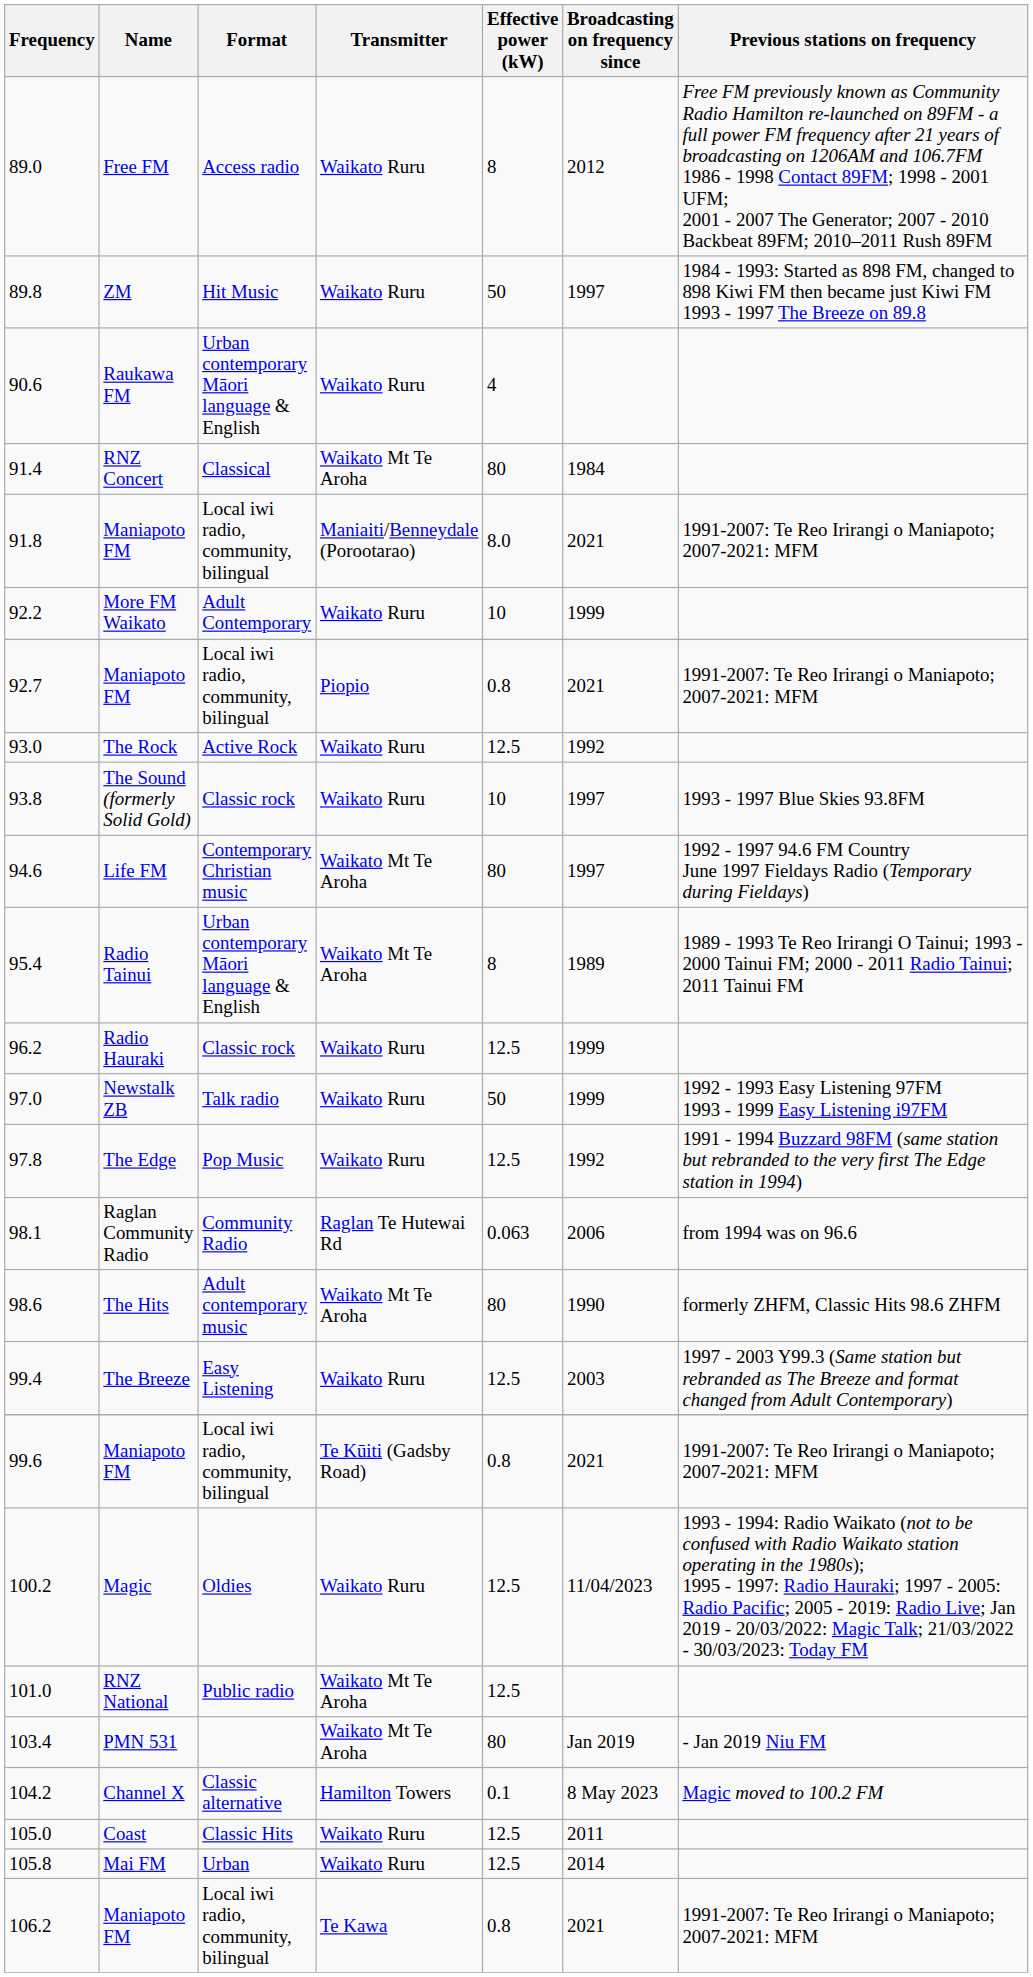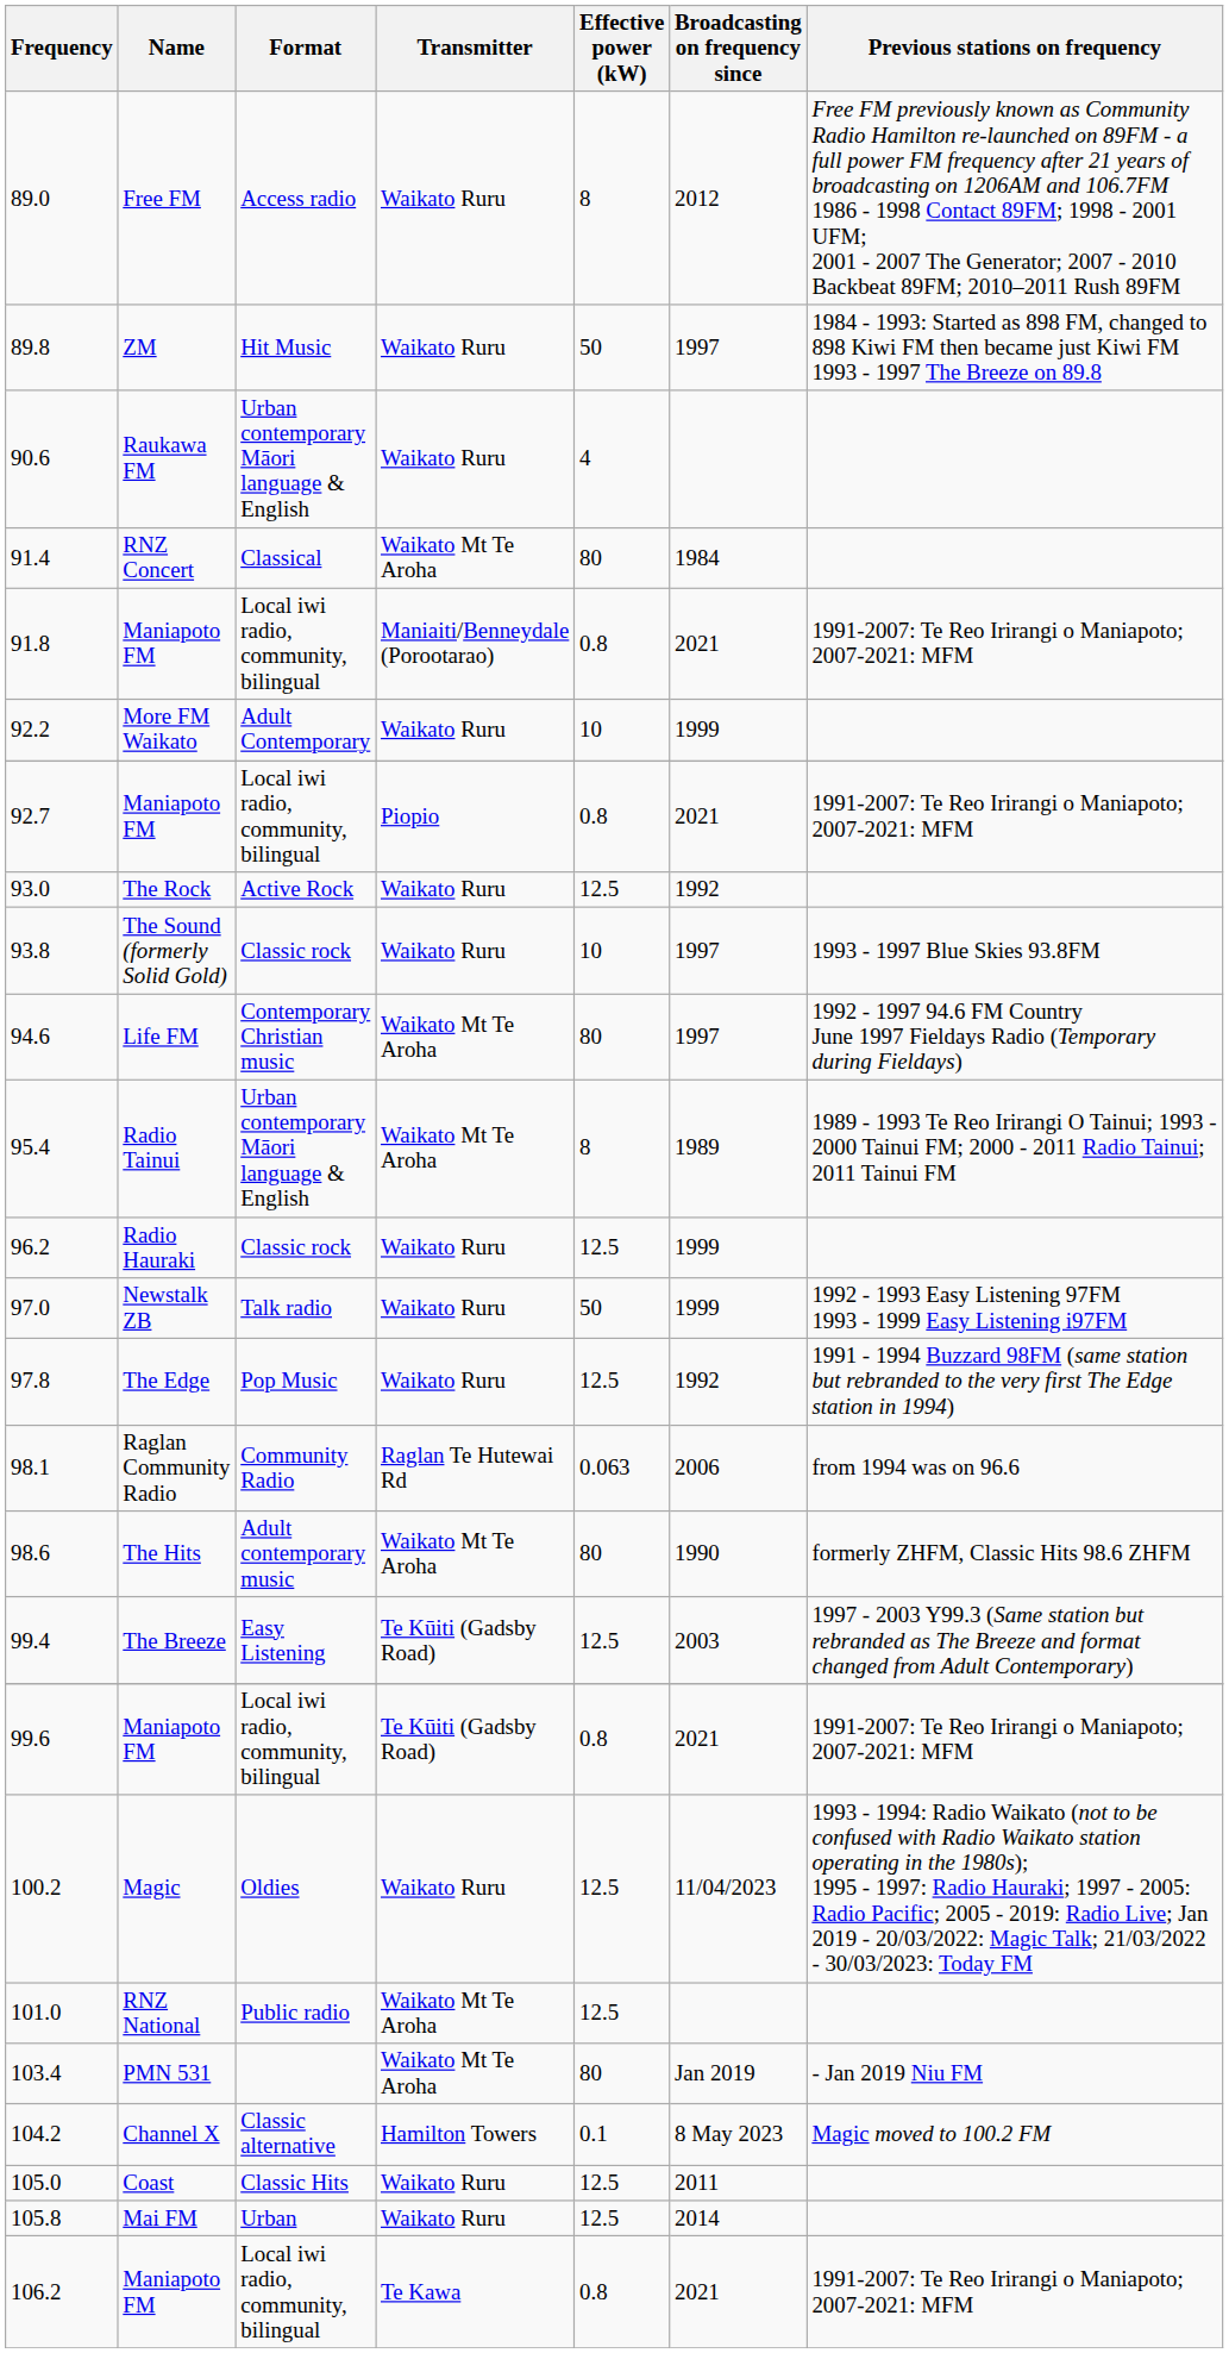91.8 | Effective power (kW): 8.0 -> 0.8
99.4 | Transmitter: Waikato Ruru -> Te Kūiti (Gadsby Road)
